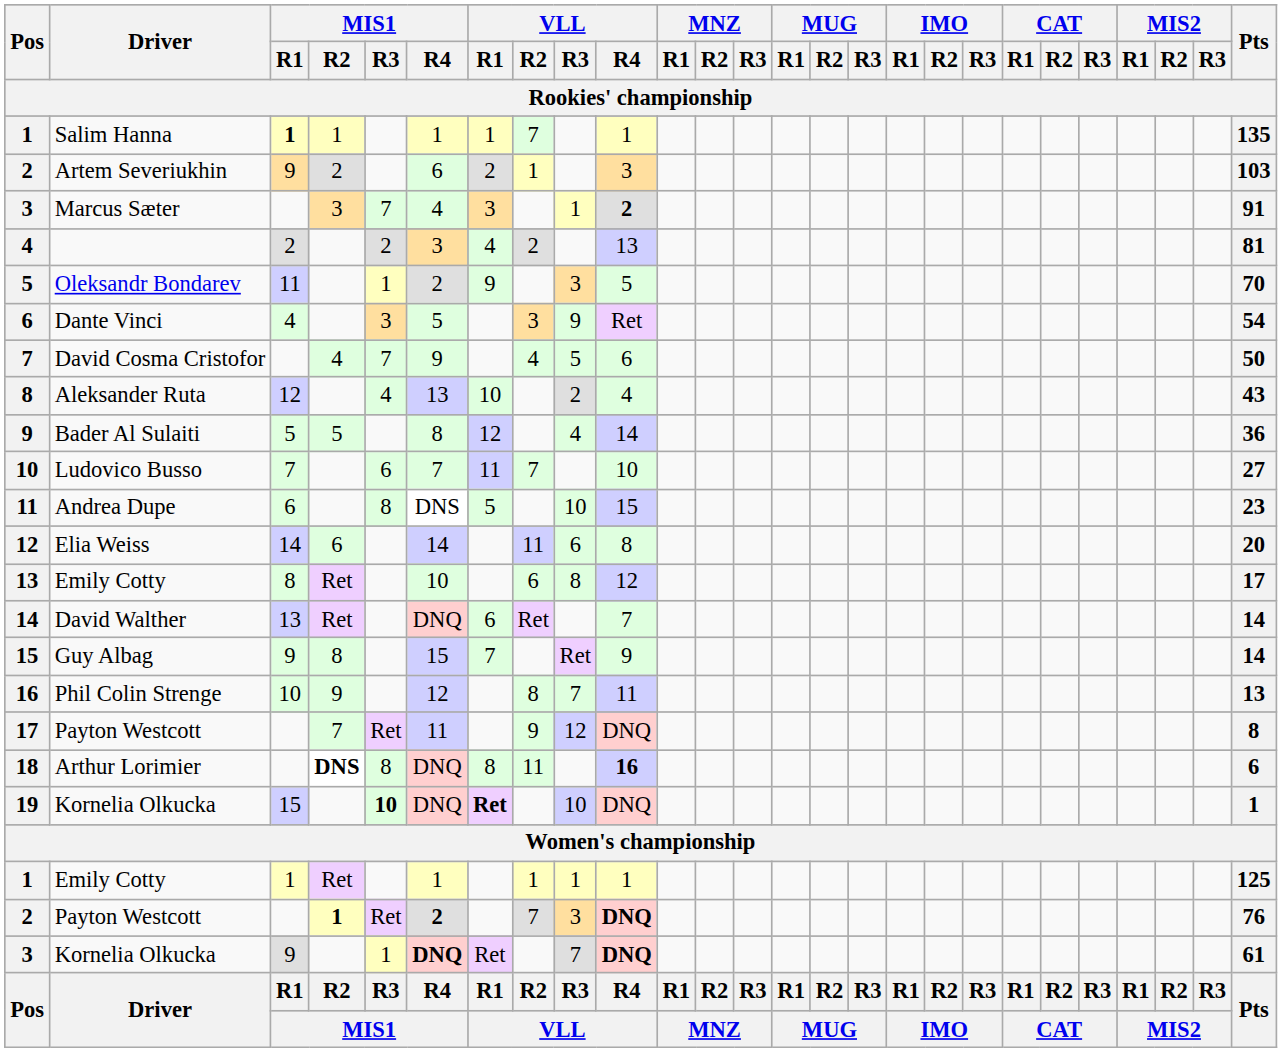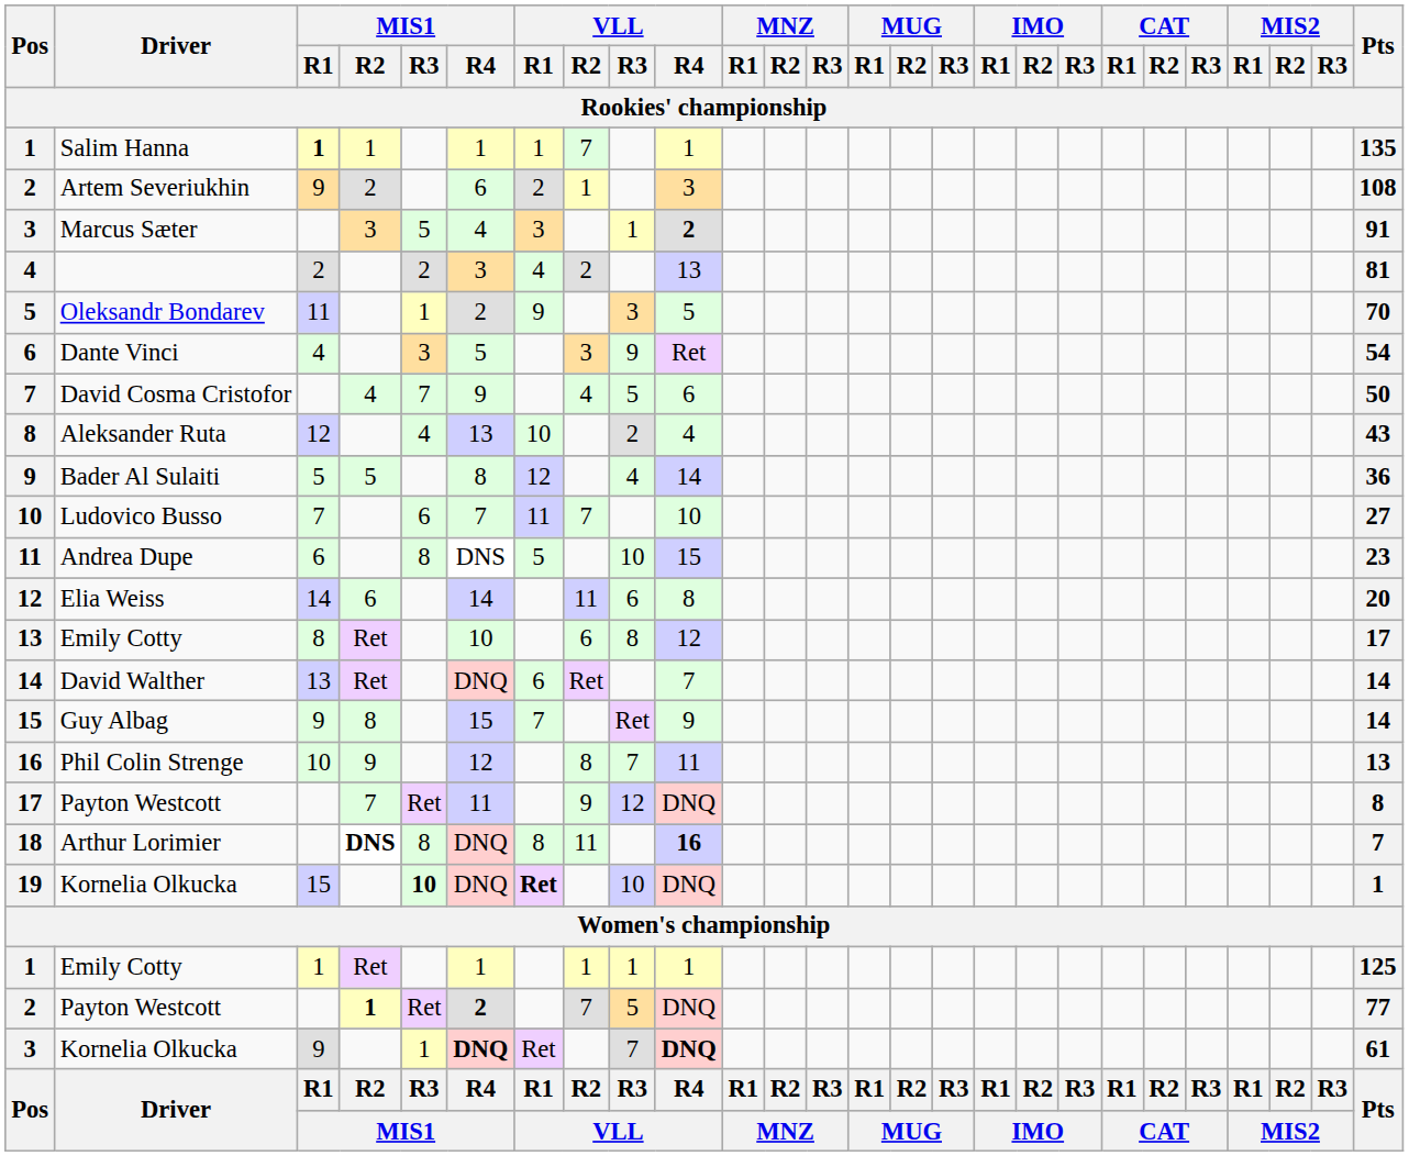2 / Artem Severiukhin | Pts: 103 -> 108
3 / Marcus Sæter | MIS1 / R3: 7 -> 5
18 | Pts: 6 -> 7
2 / Payton Westcott | VLL / R3: 3 -> 5
2 / Payton Westcott | VLL / R4: bold -> normal
2 / Payton Westcott | Pts: 76 -> 77
